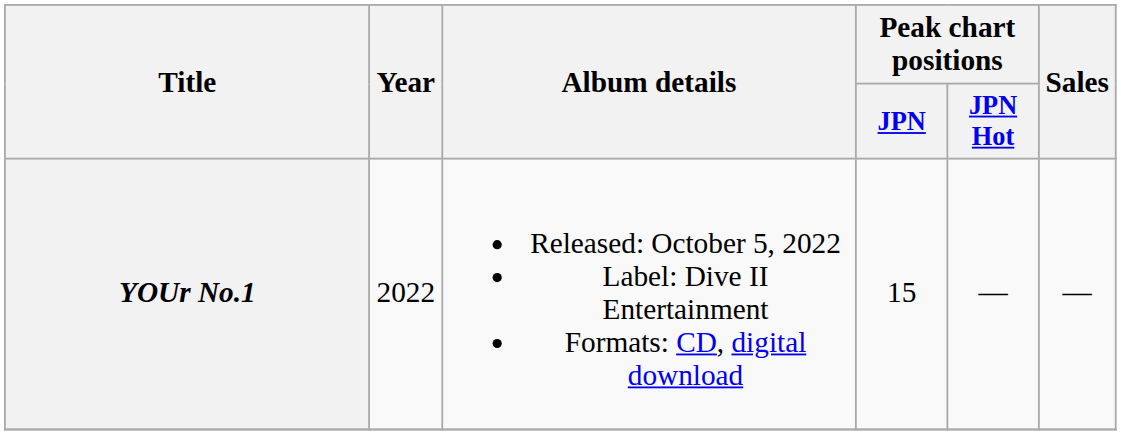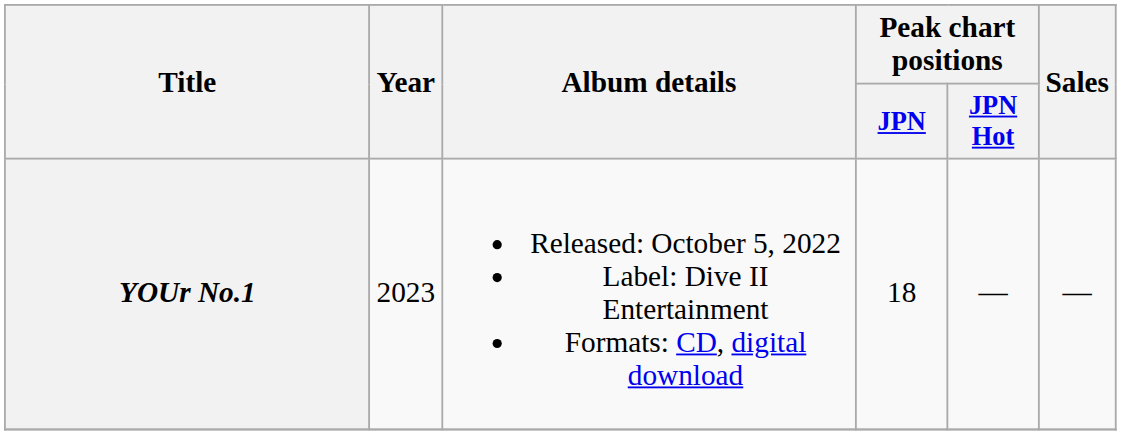YOUr No.1 | Year: 2022 -> 2023
YOUr No.1 | Peak chart positions / JPN: 15 -> 18
